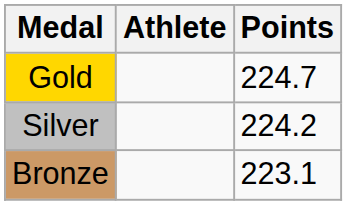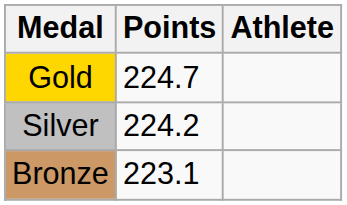columns swapped: Athlete <-> Points
